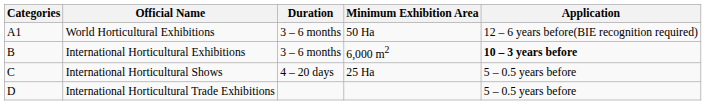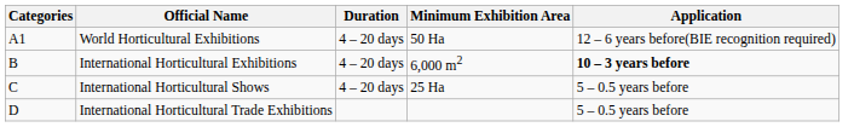World Horticultural Exhibitions | Duration: 3 – 6 months -> 4 – 20 days
International Horticultural Exhibitions | Duration: 3 – 6 months -> 4 – 20 days
